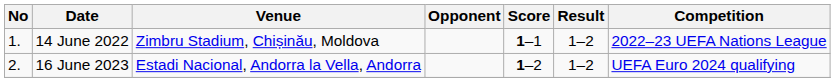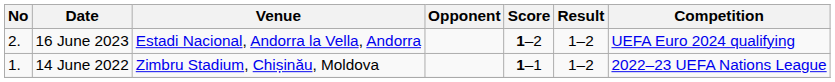rows swapped: 14 June 2022 <-> 16 June 2023
